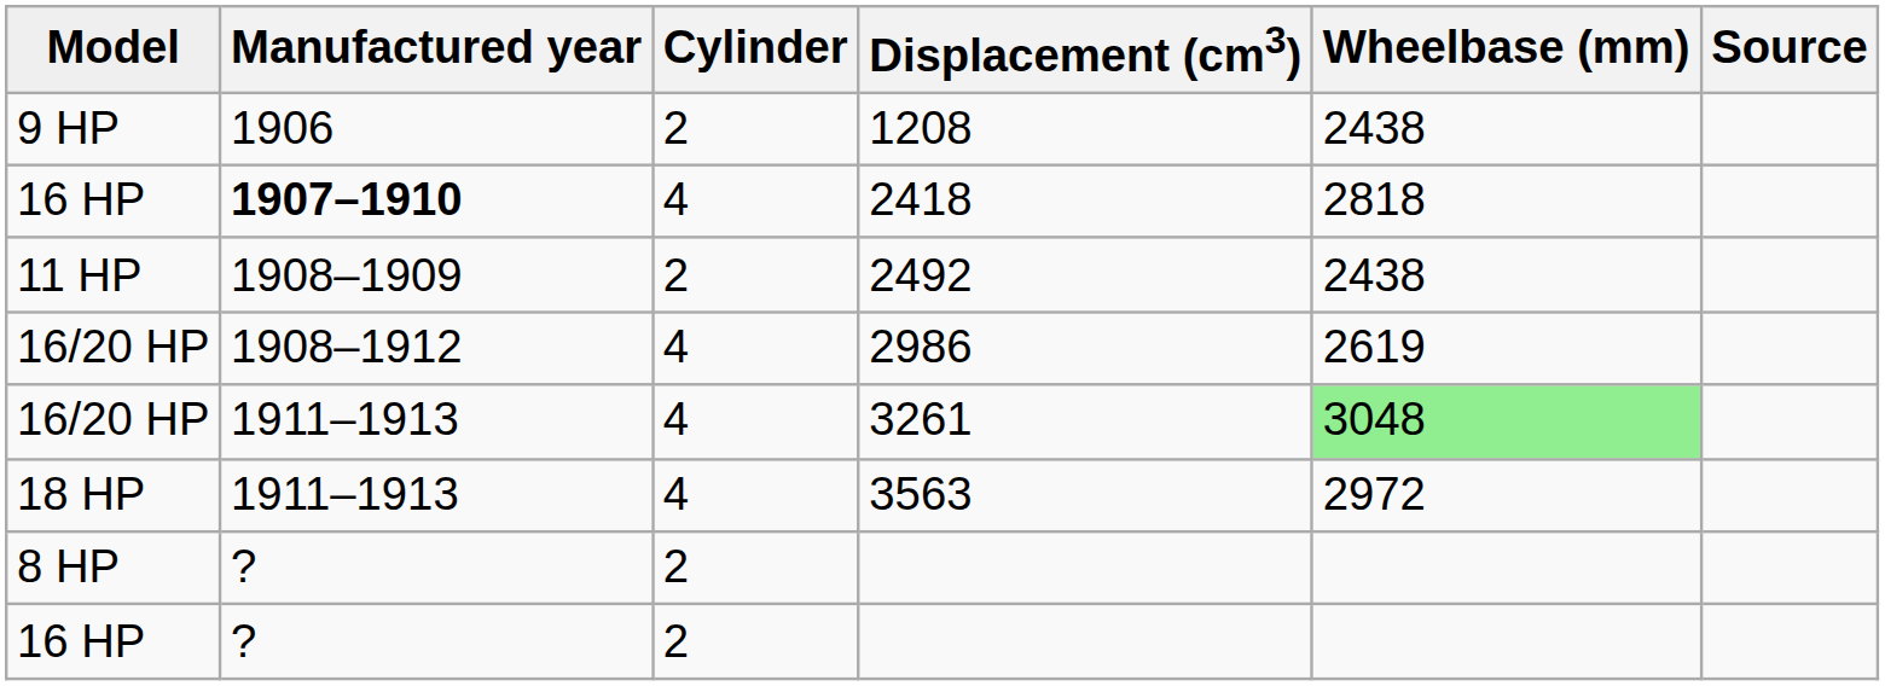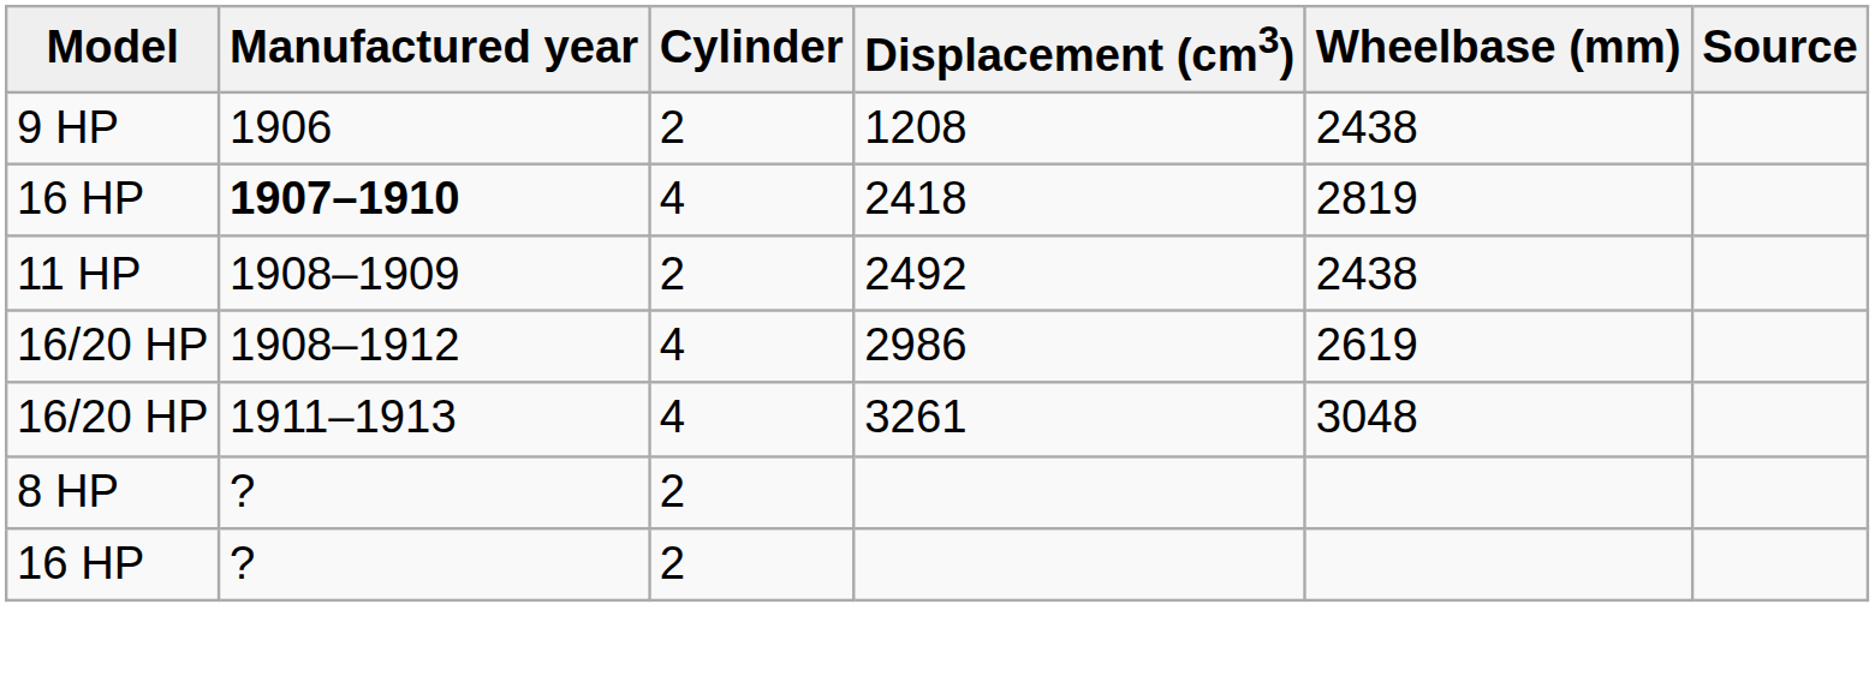2418 | Wheelbase (mm): 2818 -> 2819
3261 | Wheelbase (mm): lightgreen background -> no background
- row: 18 HP | 1911–1913 | 4 | 3563 | 2972
